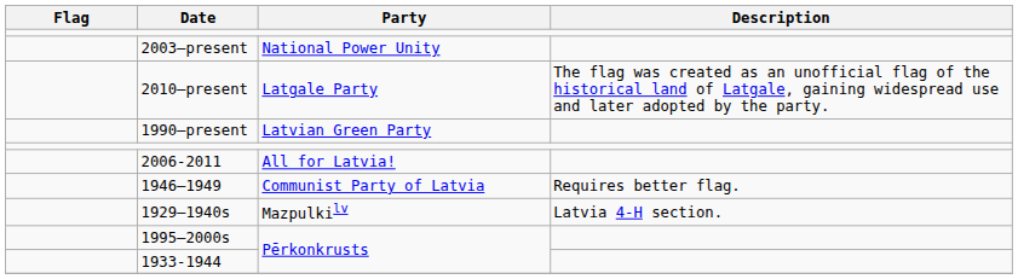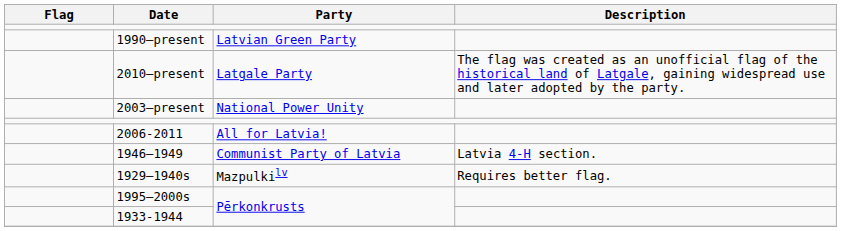rows swapped: 1990–present <-> 2003–present
1946–1949 | Description: Requires better flag. -> Latvia 4-H section.
1929–1940s | Description: Latvia 4-H section. -> Requires better flag.
